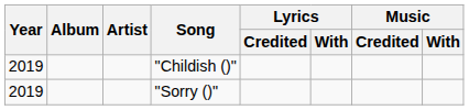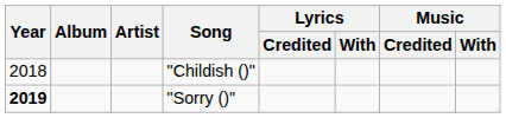"Childish ()" | Year: 2019 -> 2018
"Sorry ()" | Year: normal -> bold
